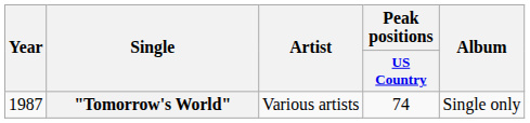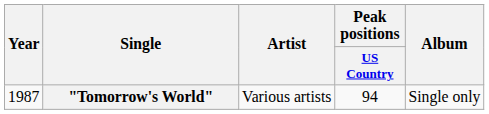"Tomorrow's World" | Peak positions / US Country: 74 -> 94
